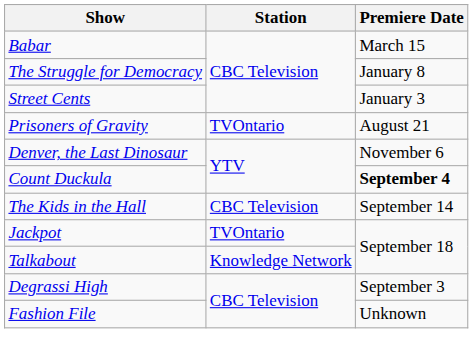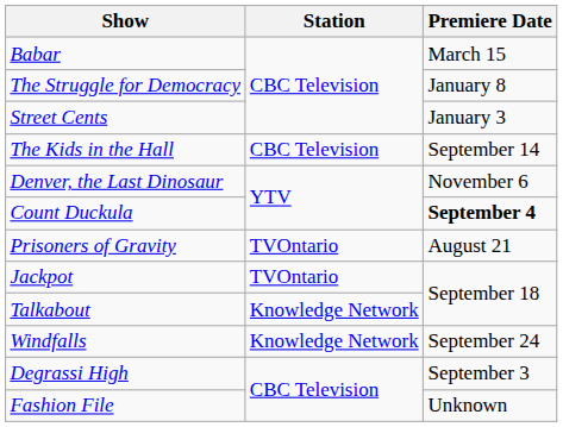rows swapped: Prisoners of Gravity <-> The Kids in the Hall
+ row: Windfalls | Knowledge Network | September 24
